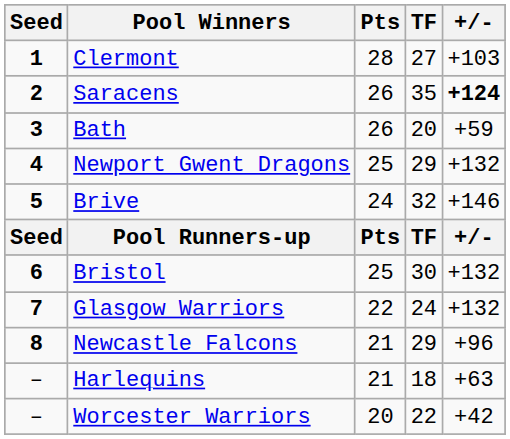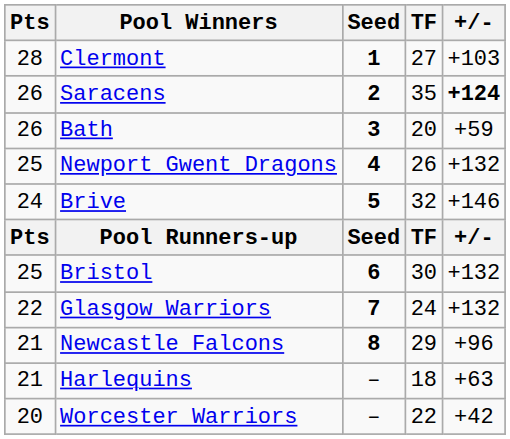columns swapped: Seed <-> Pts
Newport Gwent Dragons | TF: 29 -> 26
